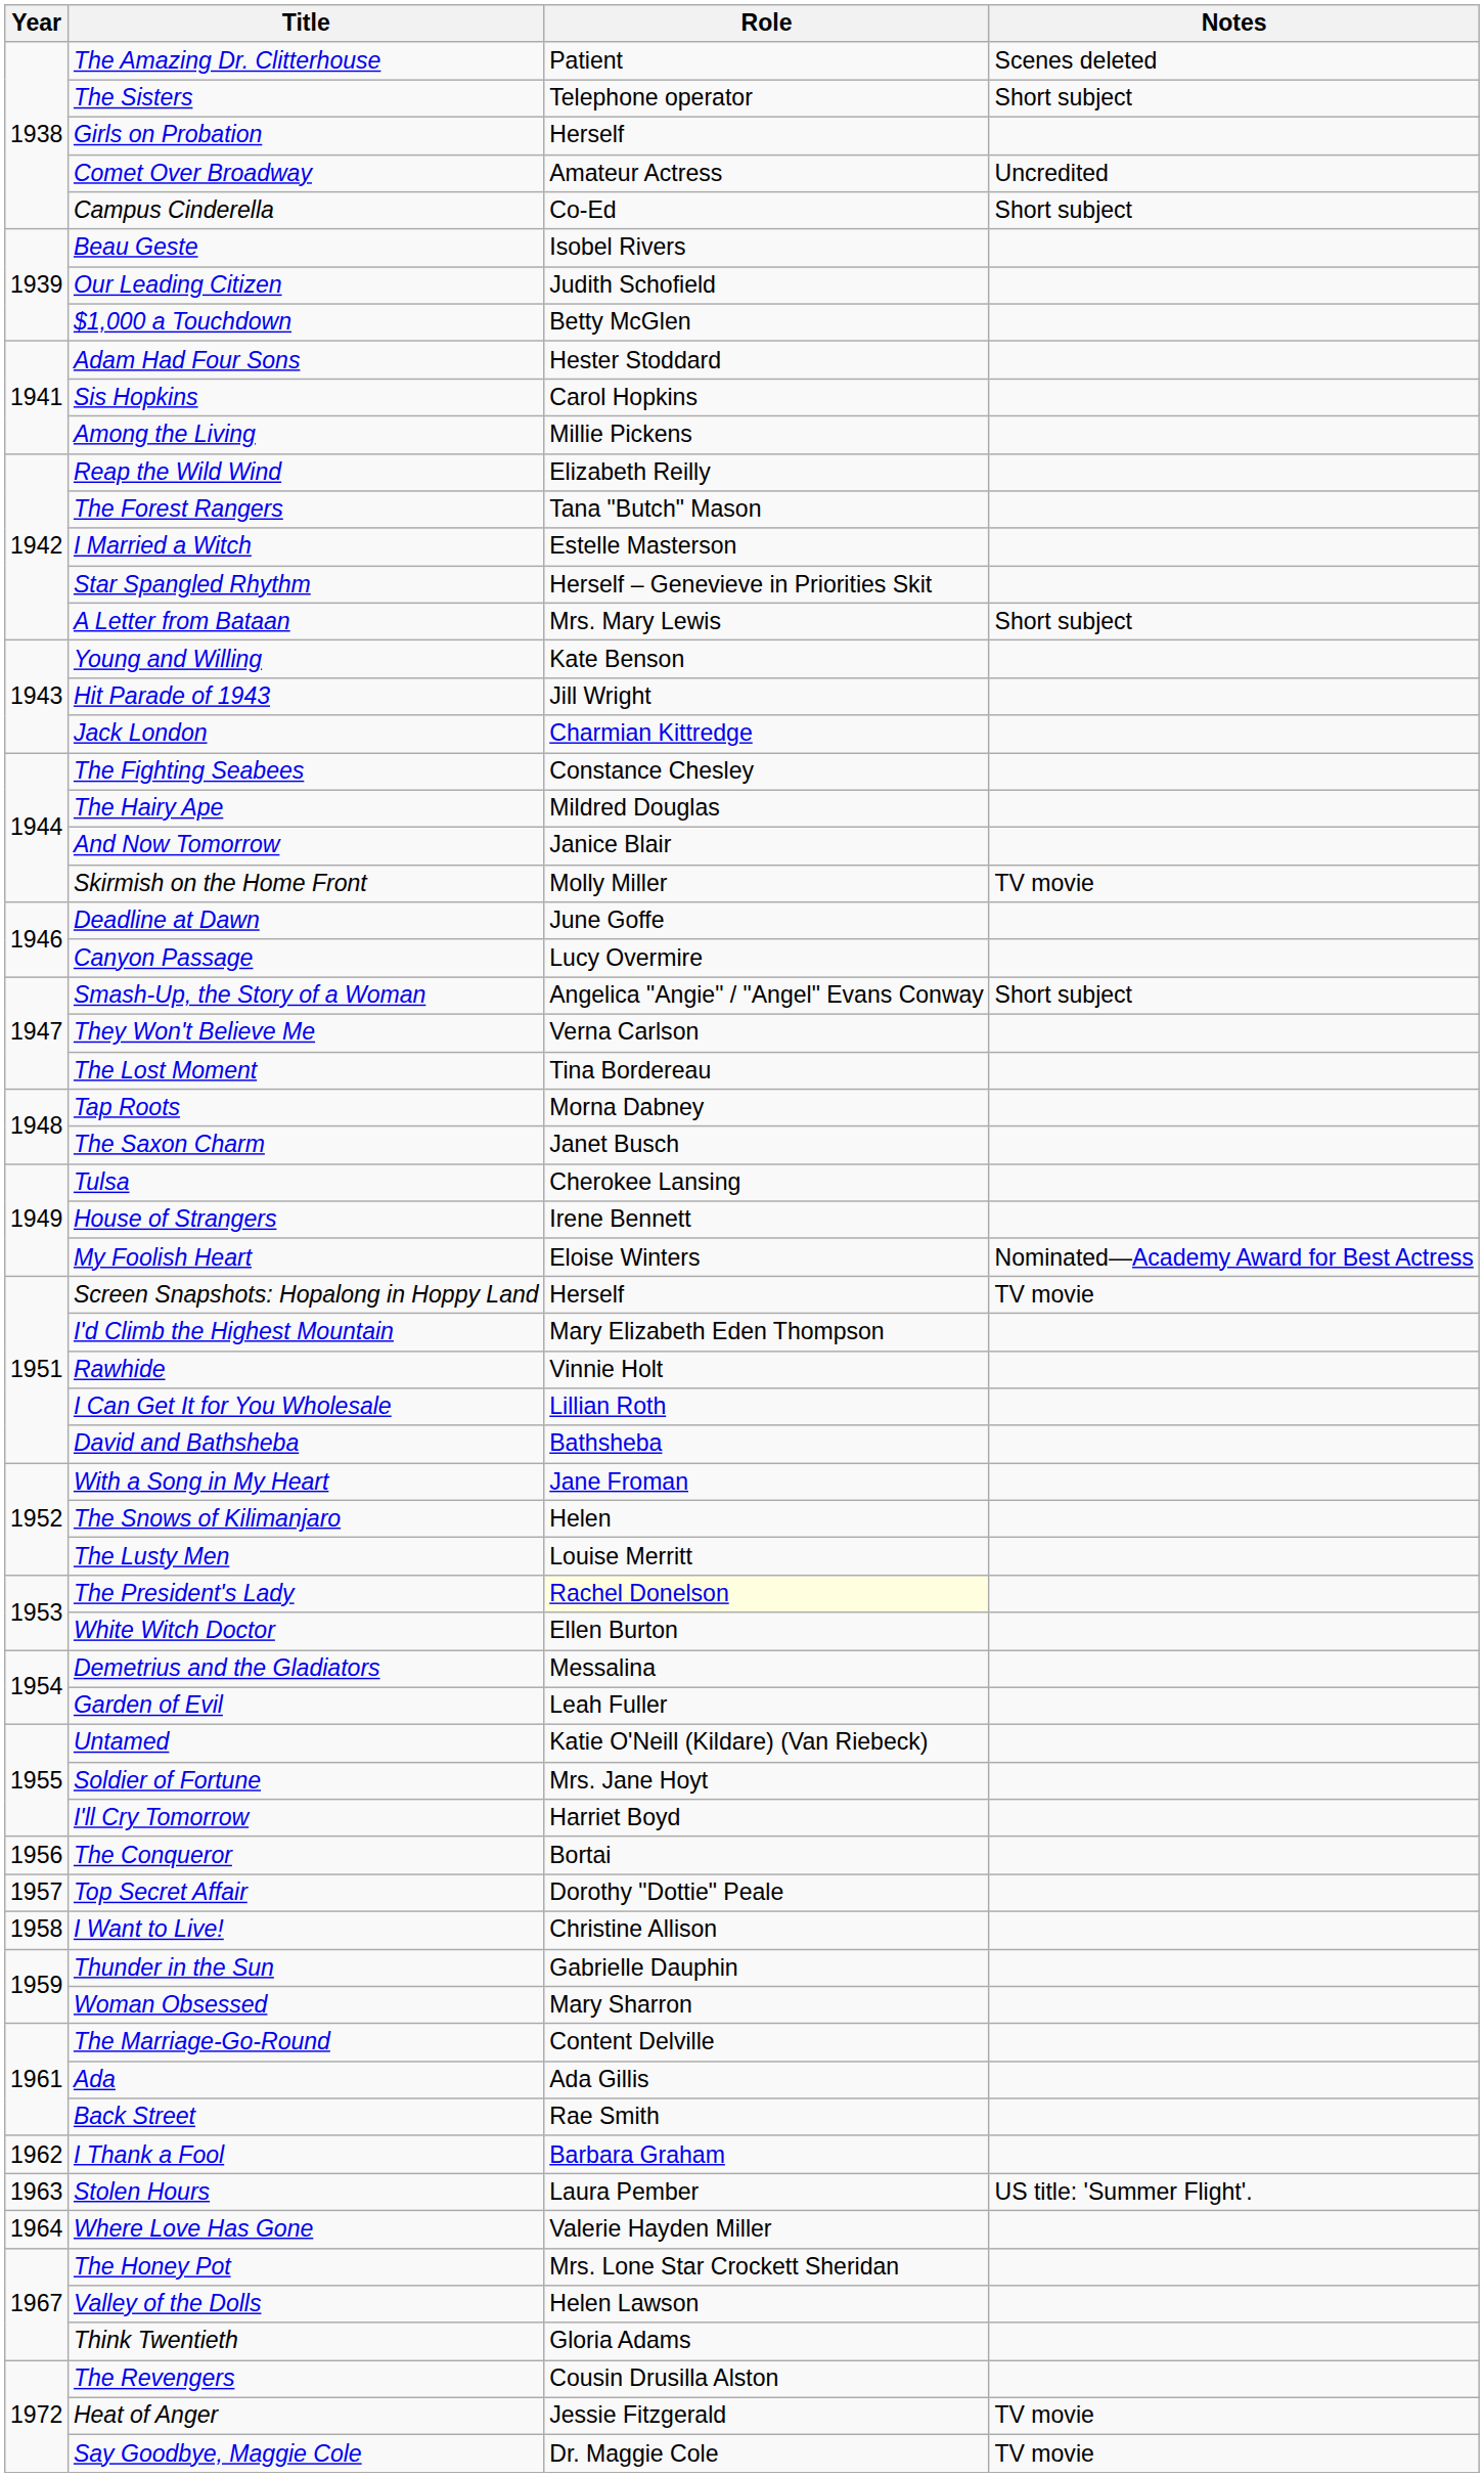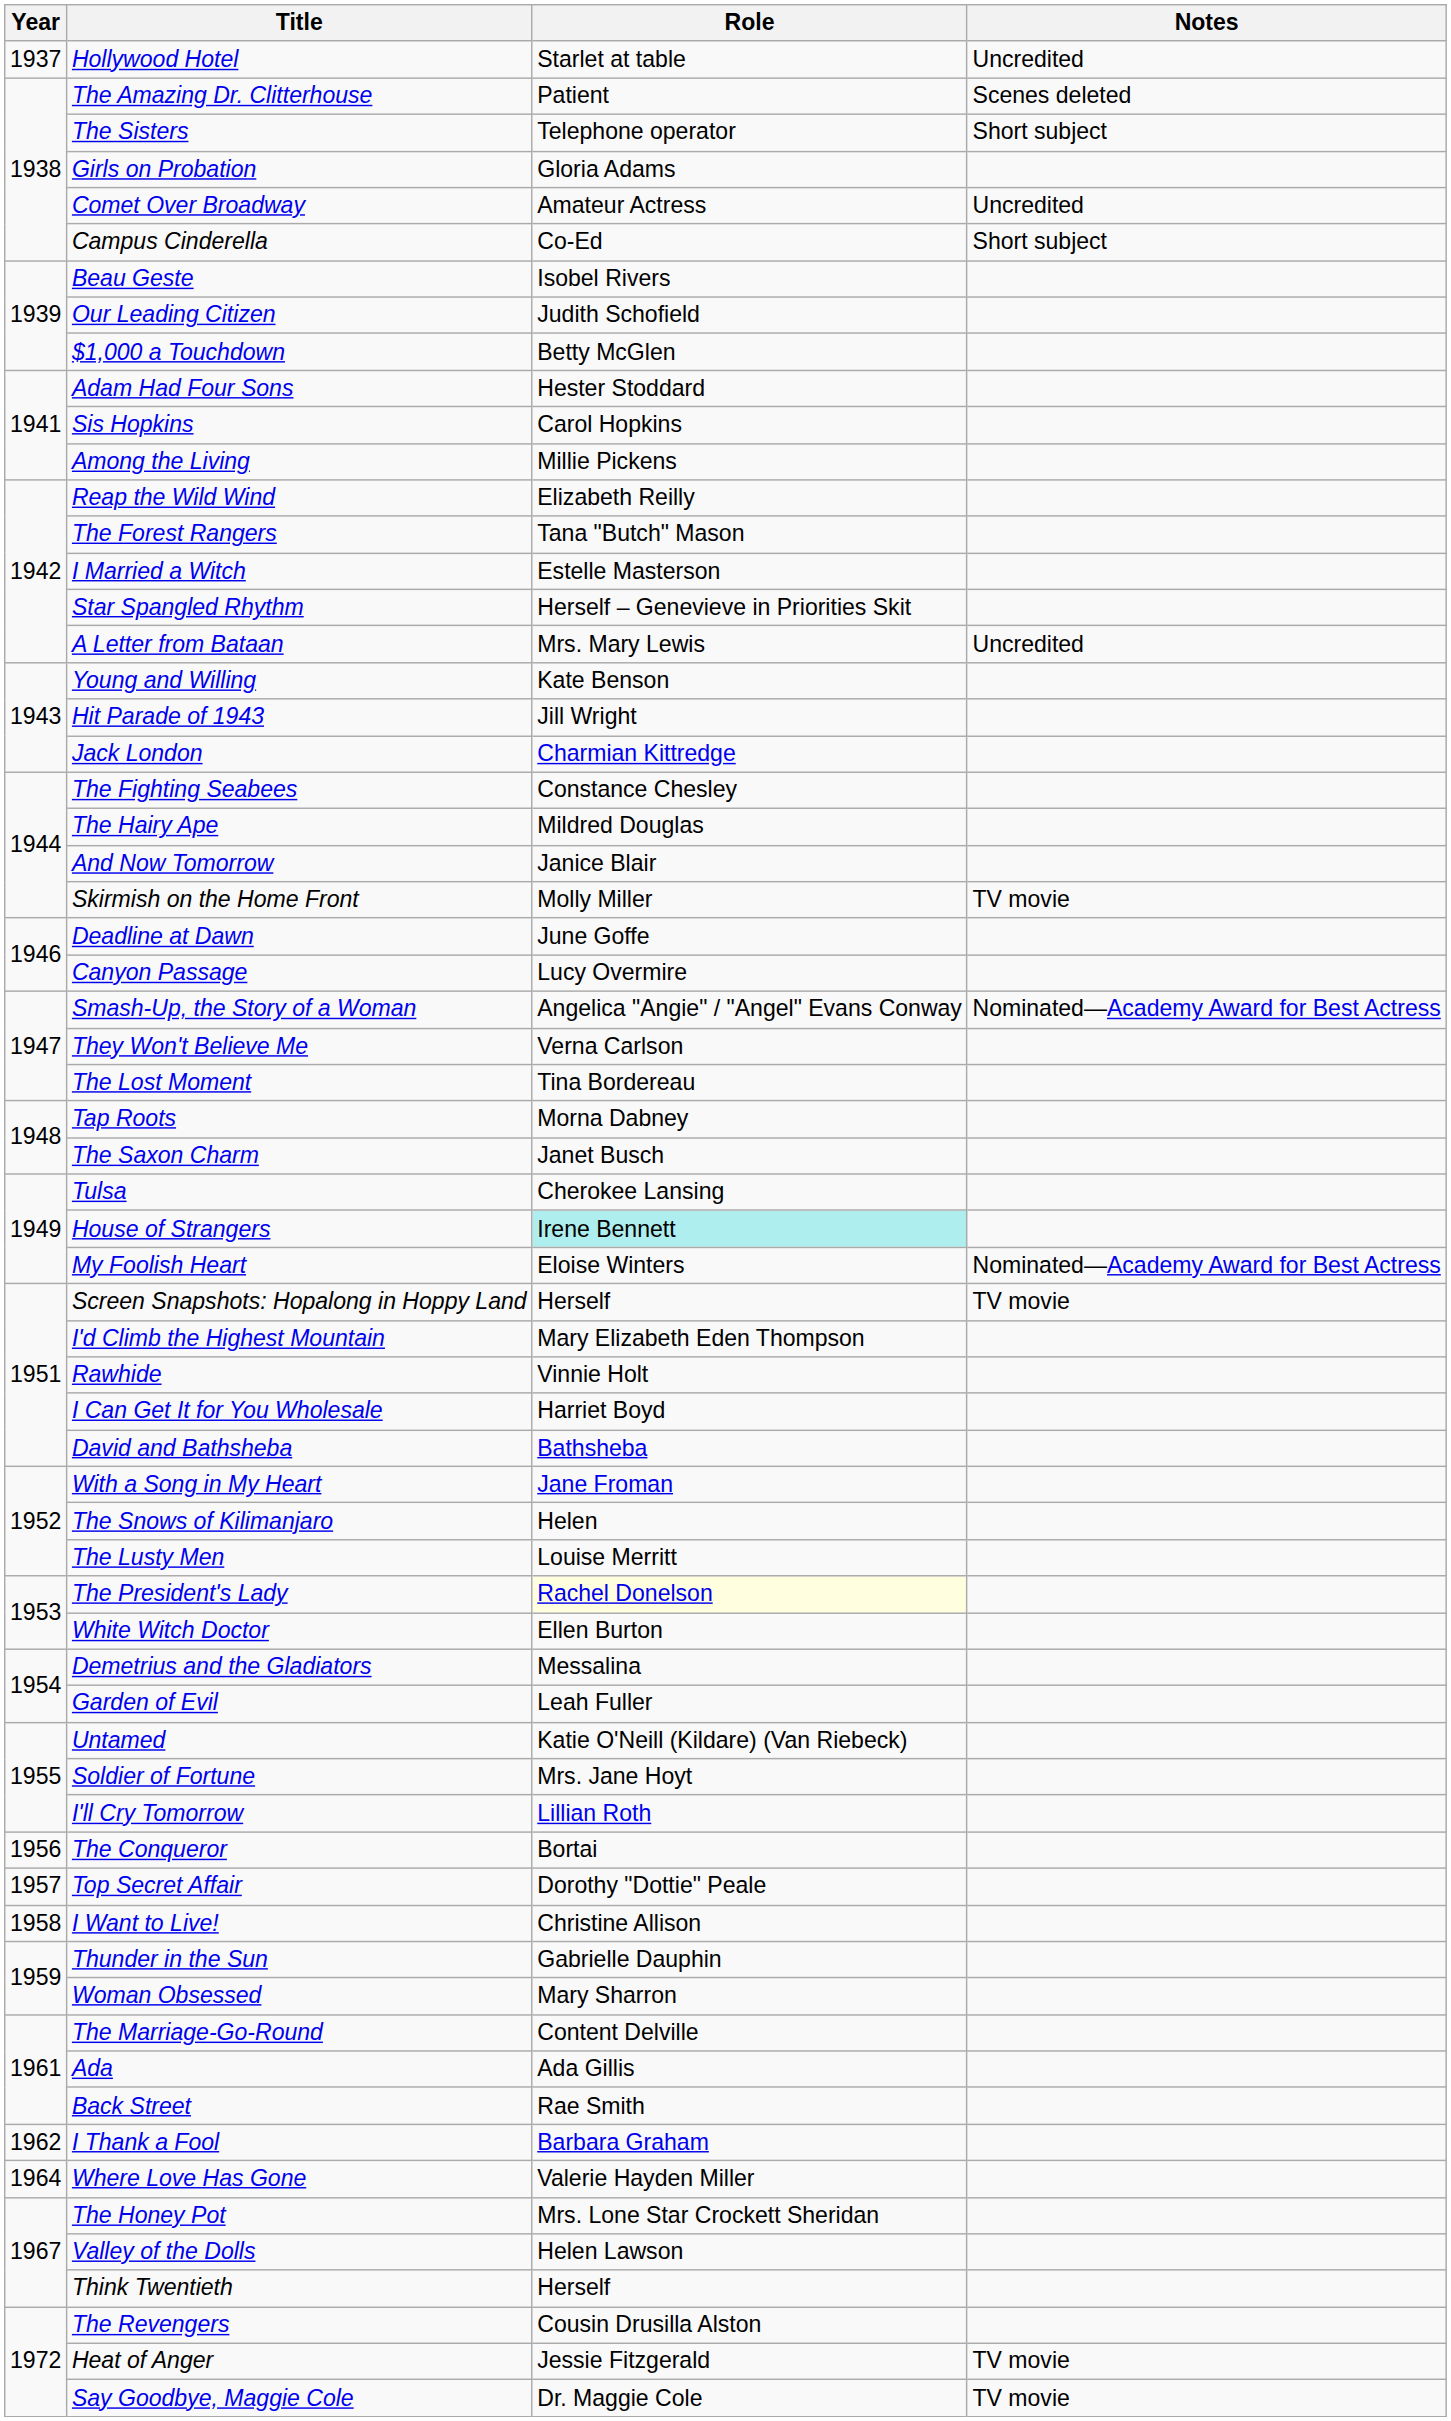+ row: 1937 | Hollywood Hotel | Starlet at table | Uncredited
Girls on Probation | Role: Herself -> Gloria Adams
A Letter from Bataan | Notes: Short subject -> Uncredited
Smash-Up, the Story of a Woman | Notes: Short subject -> Nominated—Academy Award for Best Actress
House of Strangers | Role: no background -> paleturquoise background
I Can Get It for You Wholesale | Role: Lillian Roth -> Harriet Boyd
I'll Cry Tomorrow | Role: Harriet Boyd -> Lillian Roth
- row: 1963 | Stolen Hours | Laura Pember | US title: 'Summer Flight'.
Think Twentieth | Role: Gloria Adams -> Herself
